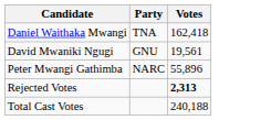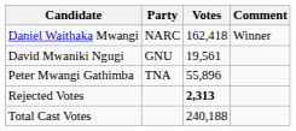+ column: Comment | Winner
Daniel Waithaka Mwangi | Party: TNA -> NARC
Peter Mwangi Gathimba | Party: NARC -> TNA
